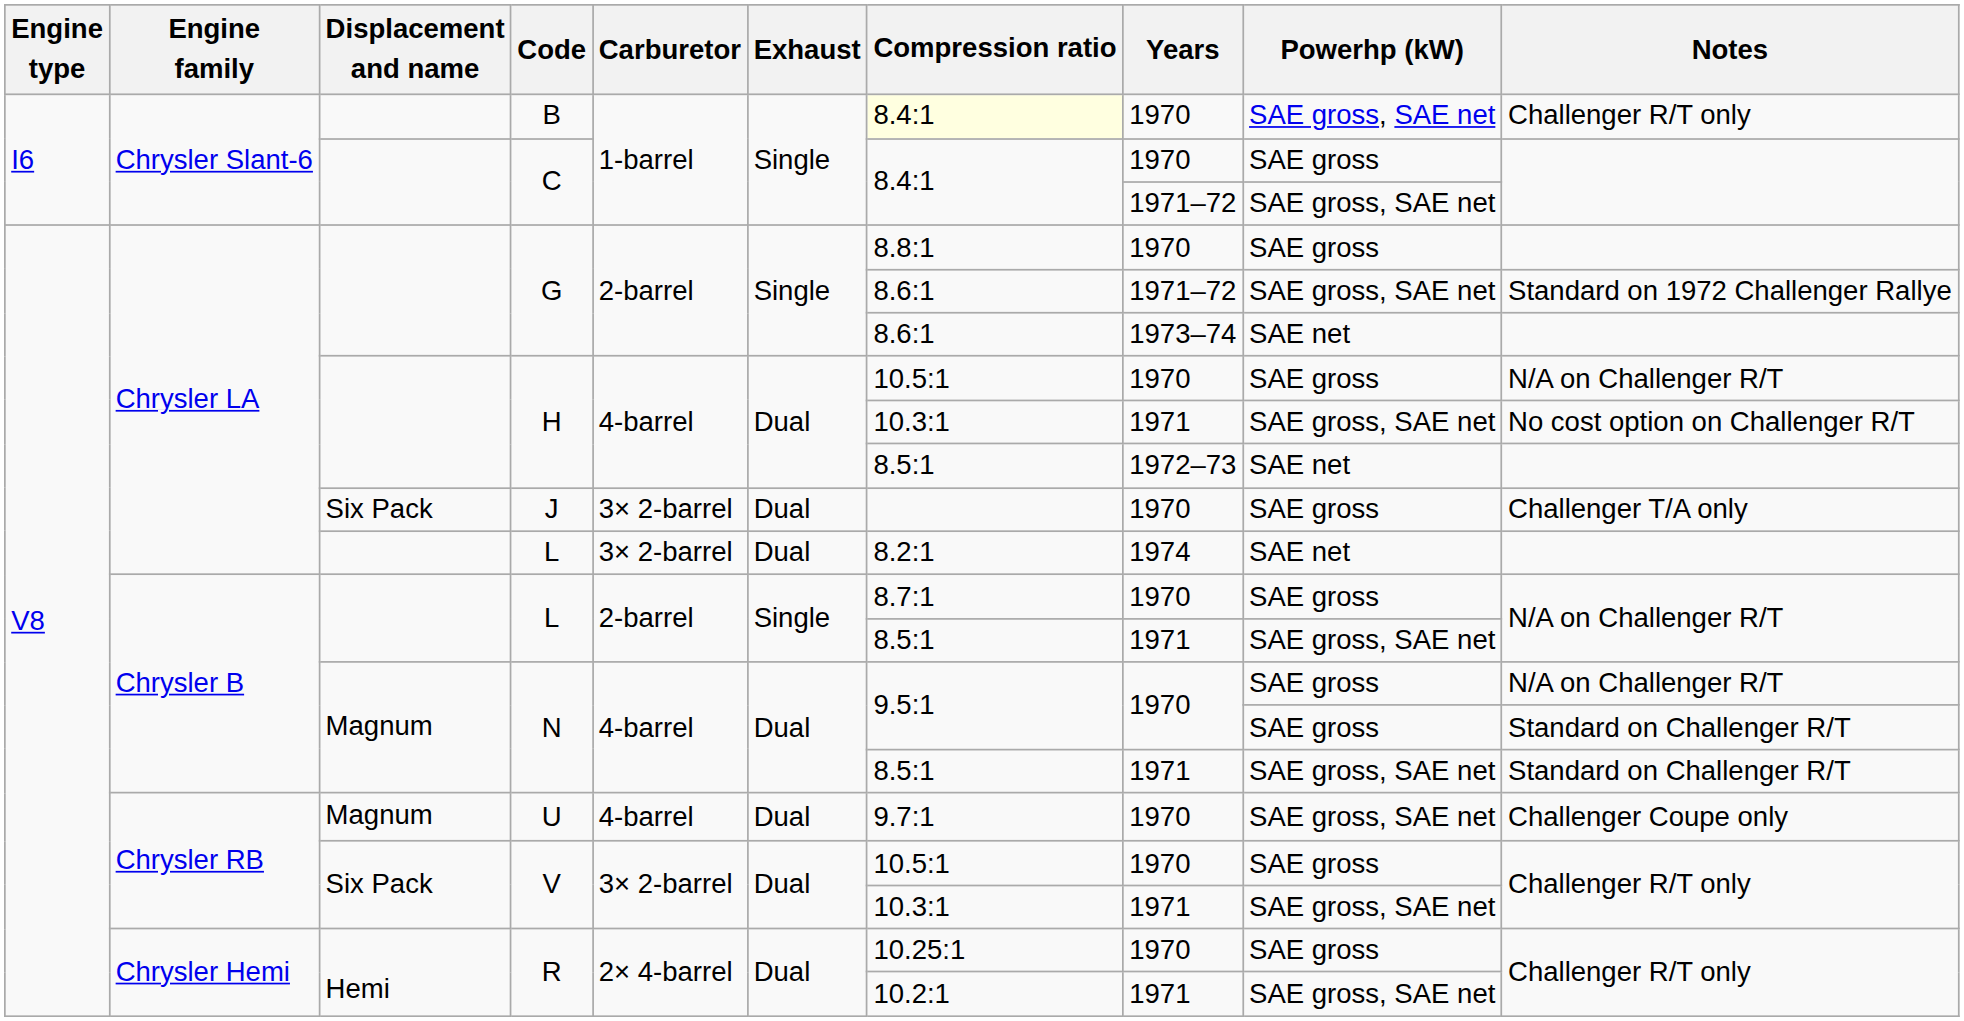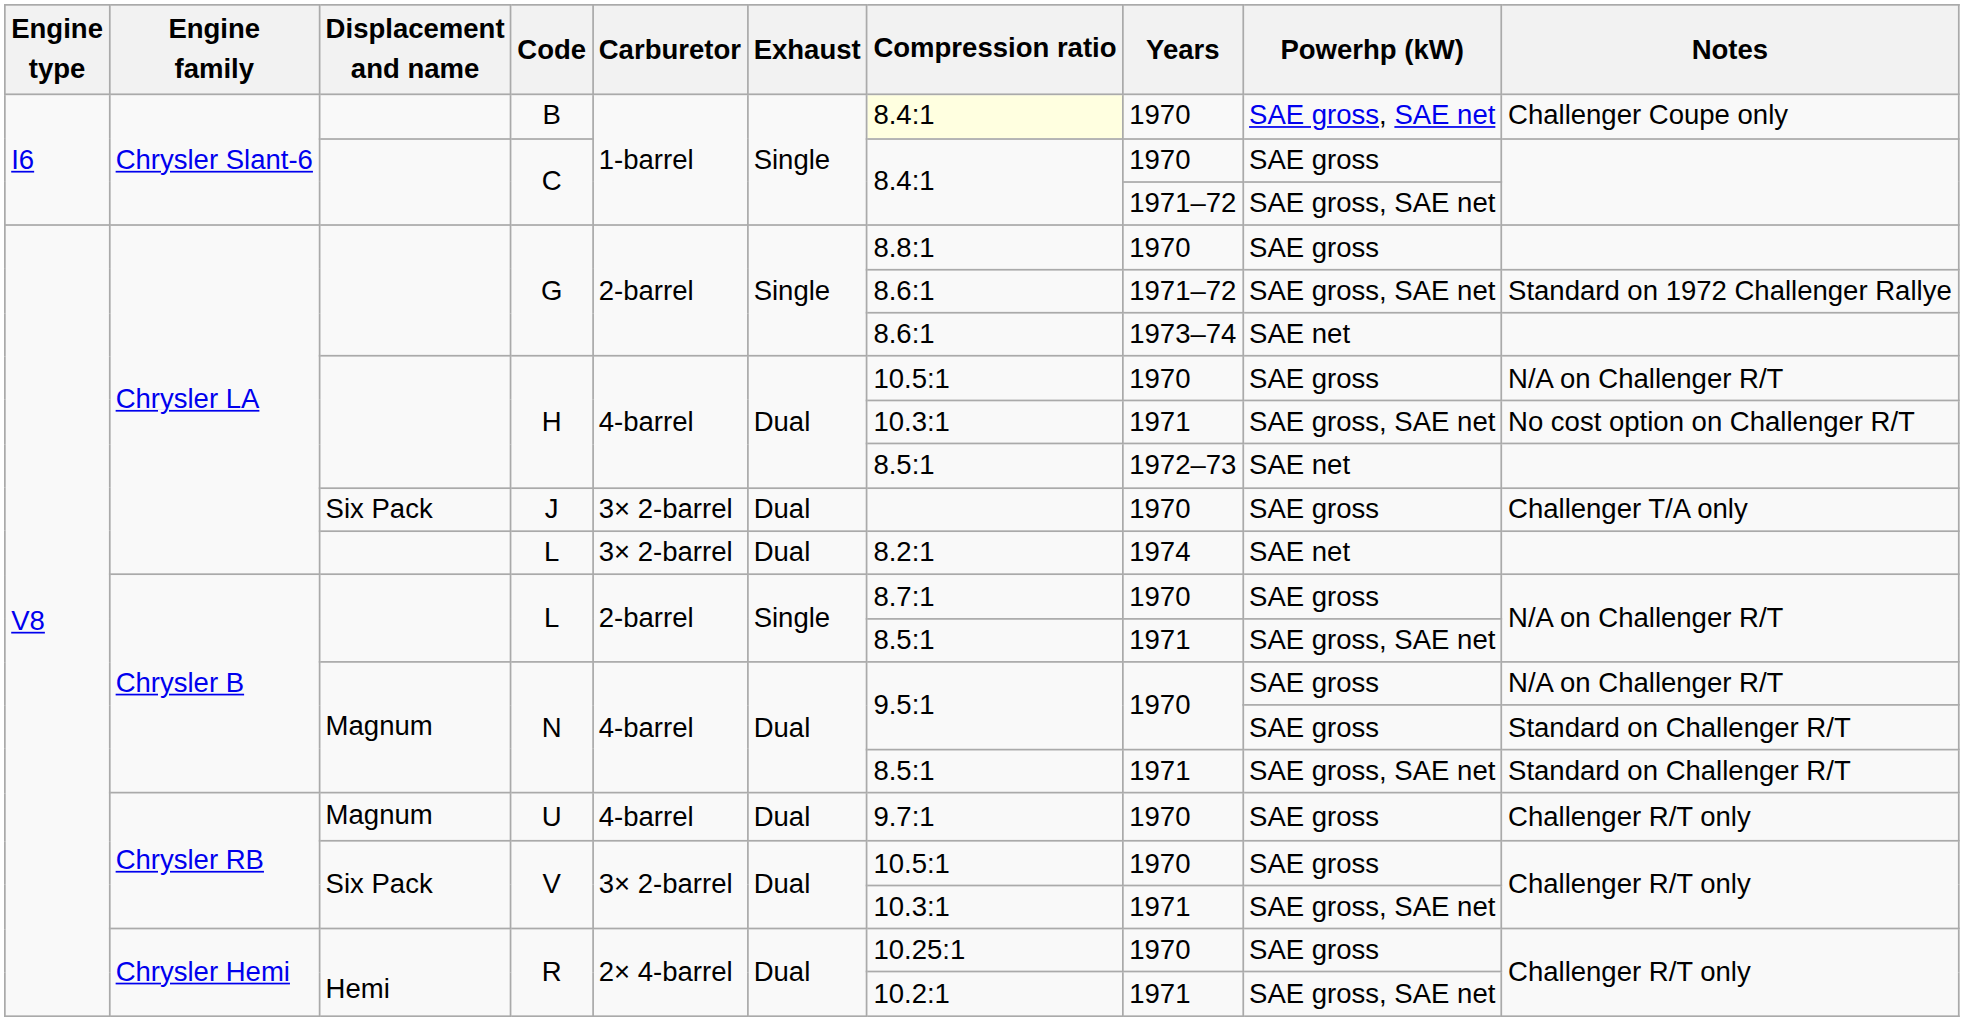B | Notes: Challenger R/T only -> Challenger Coupe only
U | Powerhp (kW): SAE gross, SAE net -> SAE gross
U | Notes: Challenger Coupe only -> Challenger R/T only
